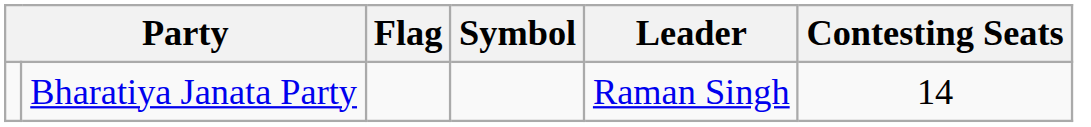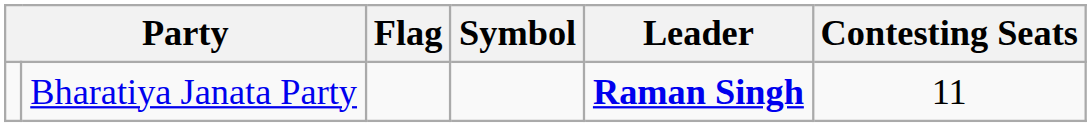Bharatiya Janata Party | Leader: normal -> bold
Bharatiya Janata Party | Contesting Seats: 14 -> 11
